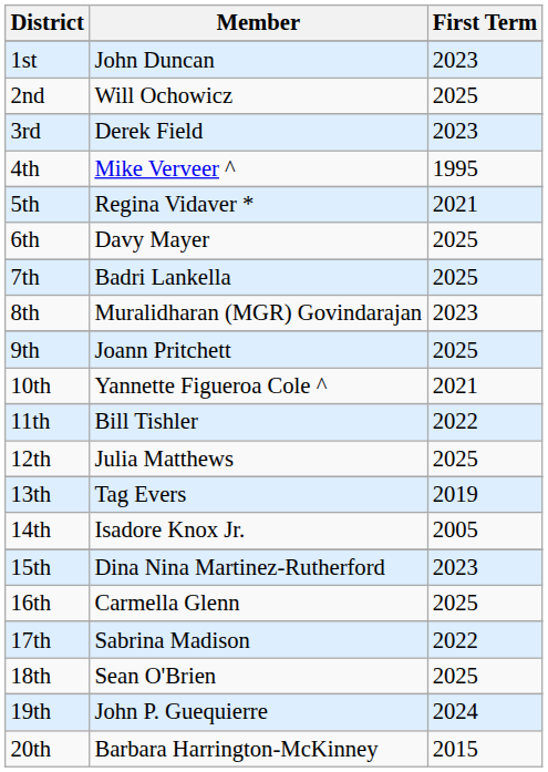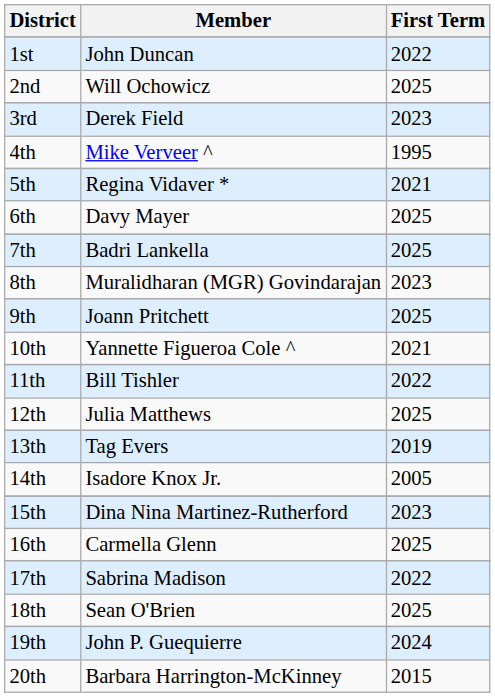1st | First Term: 2023 -> 2022
